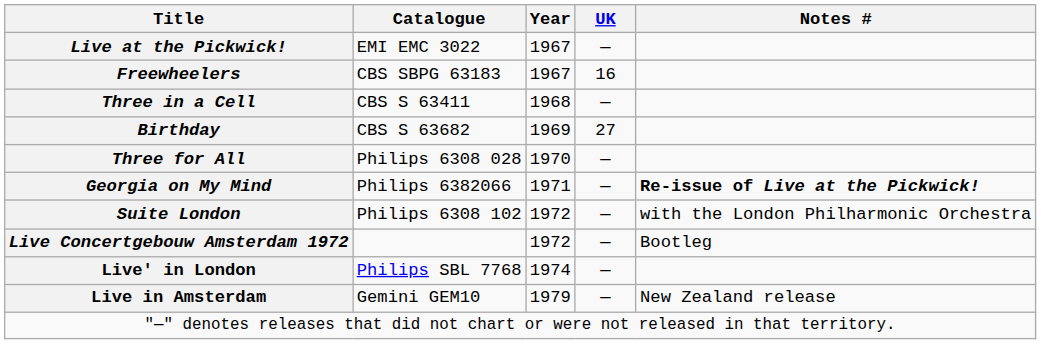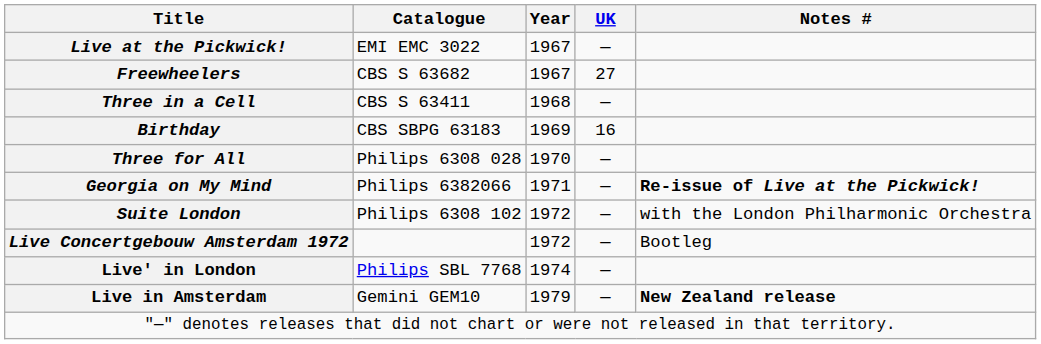Freewheelers | Catalogue: CBS SBPG 63183 -> CBS S 63682
Freewheelers | UK: 16 -> 27
Birthday | Catalogue: CBS S 63682 -> CBS SBPG 63183
Birthday | UK: 27 -> 16
Live in Amsterdam | Notes #: normal -> bold
